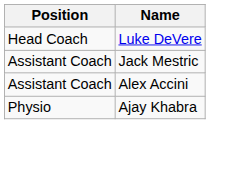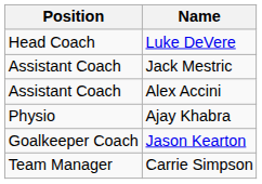+ row: Goalkeeper Coach | Jason Kearton
+ row: Team Manager | Carrie Simpson
